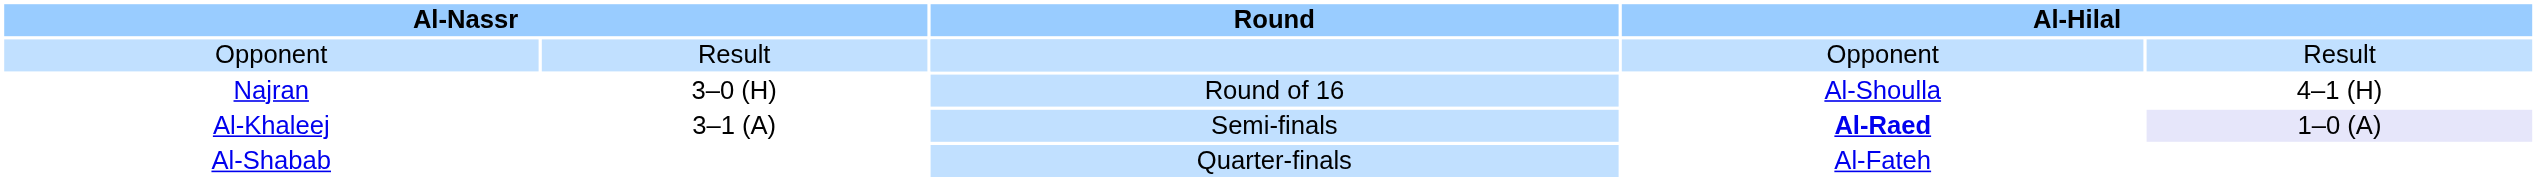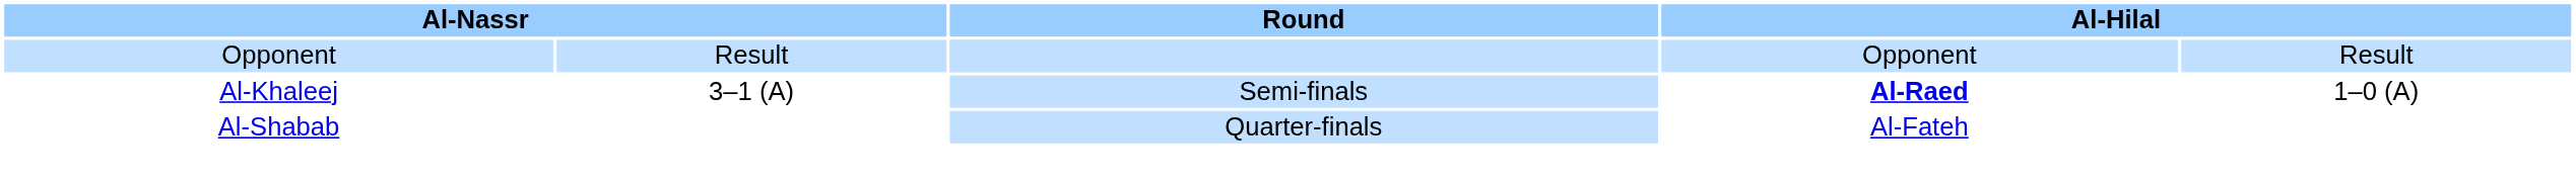- row: Najran | 3–0 (H) | Round of 16 | Al-Shoulla | 4–1 (H)
Al-Khaleej | column 5: lavender background -> no background
